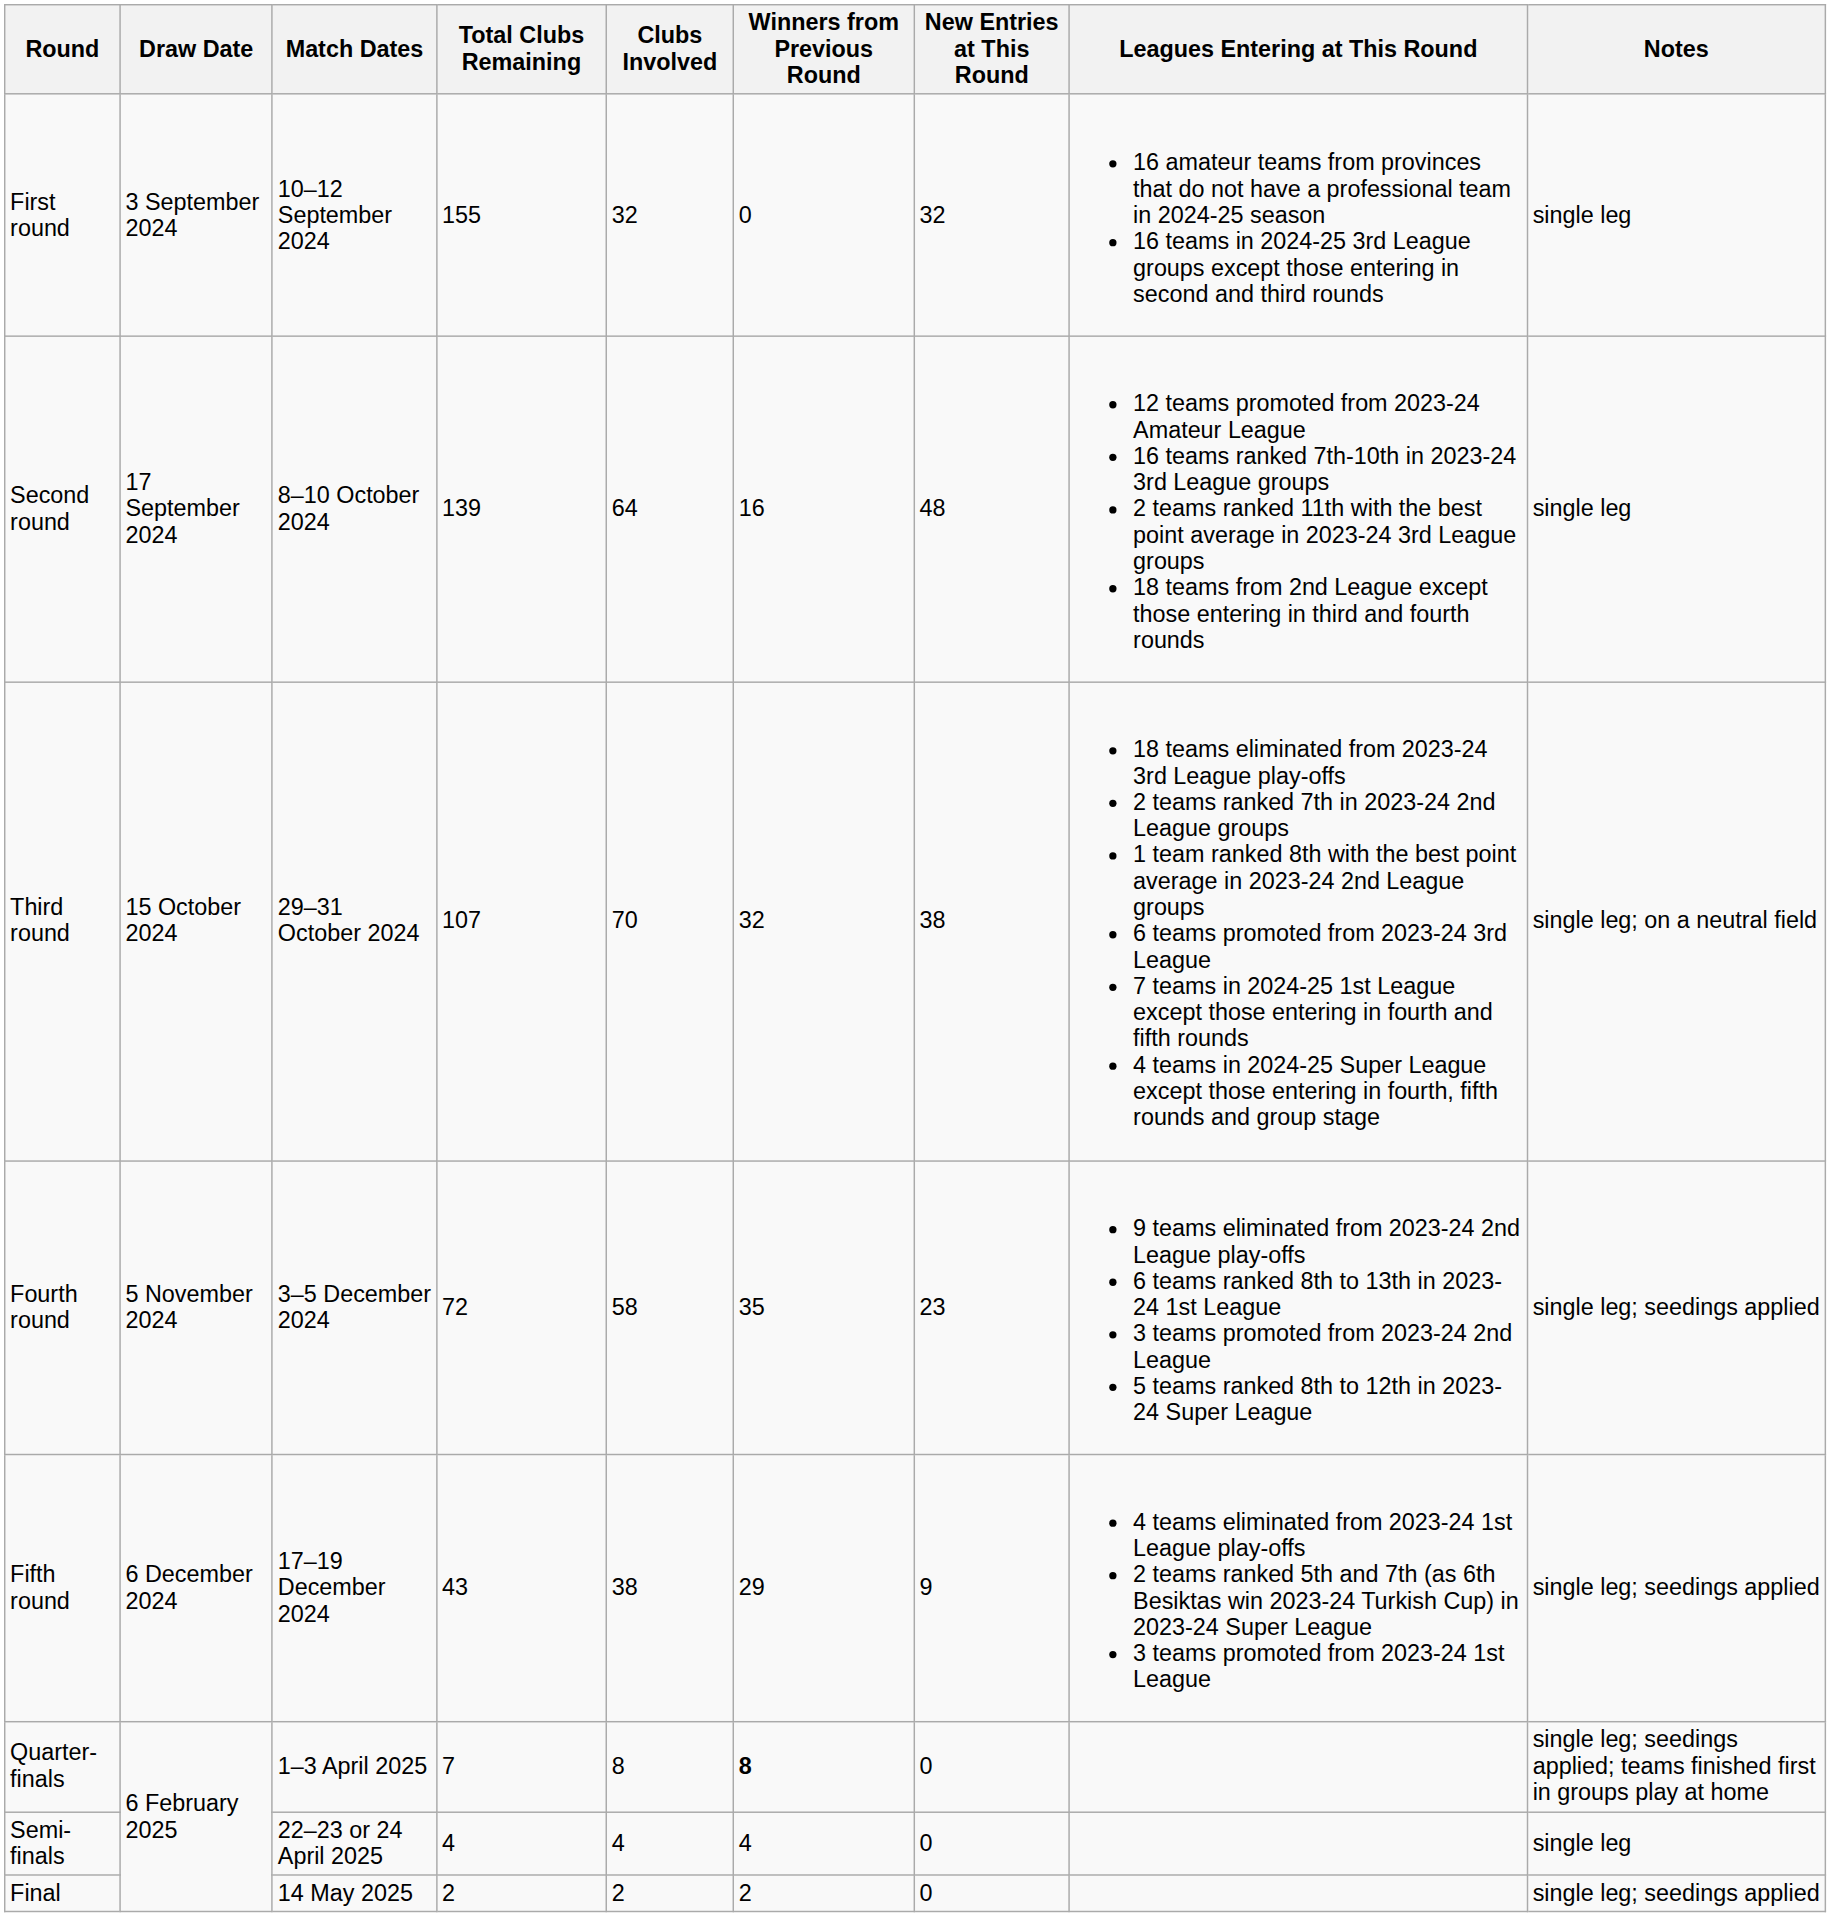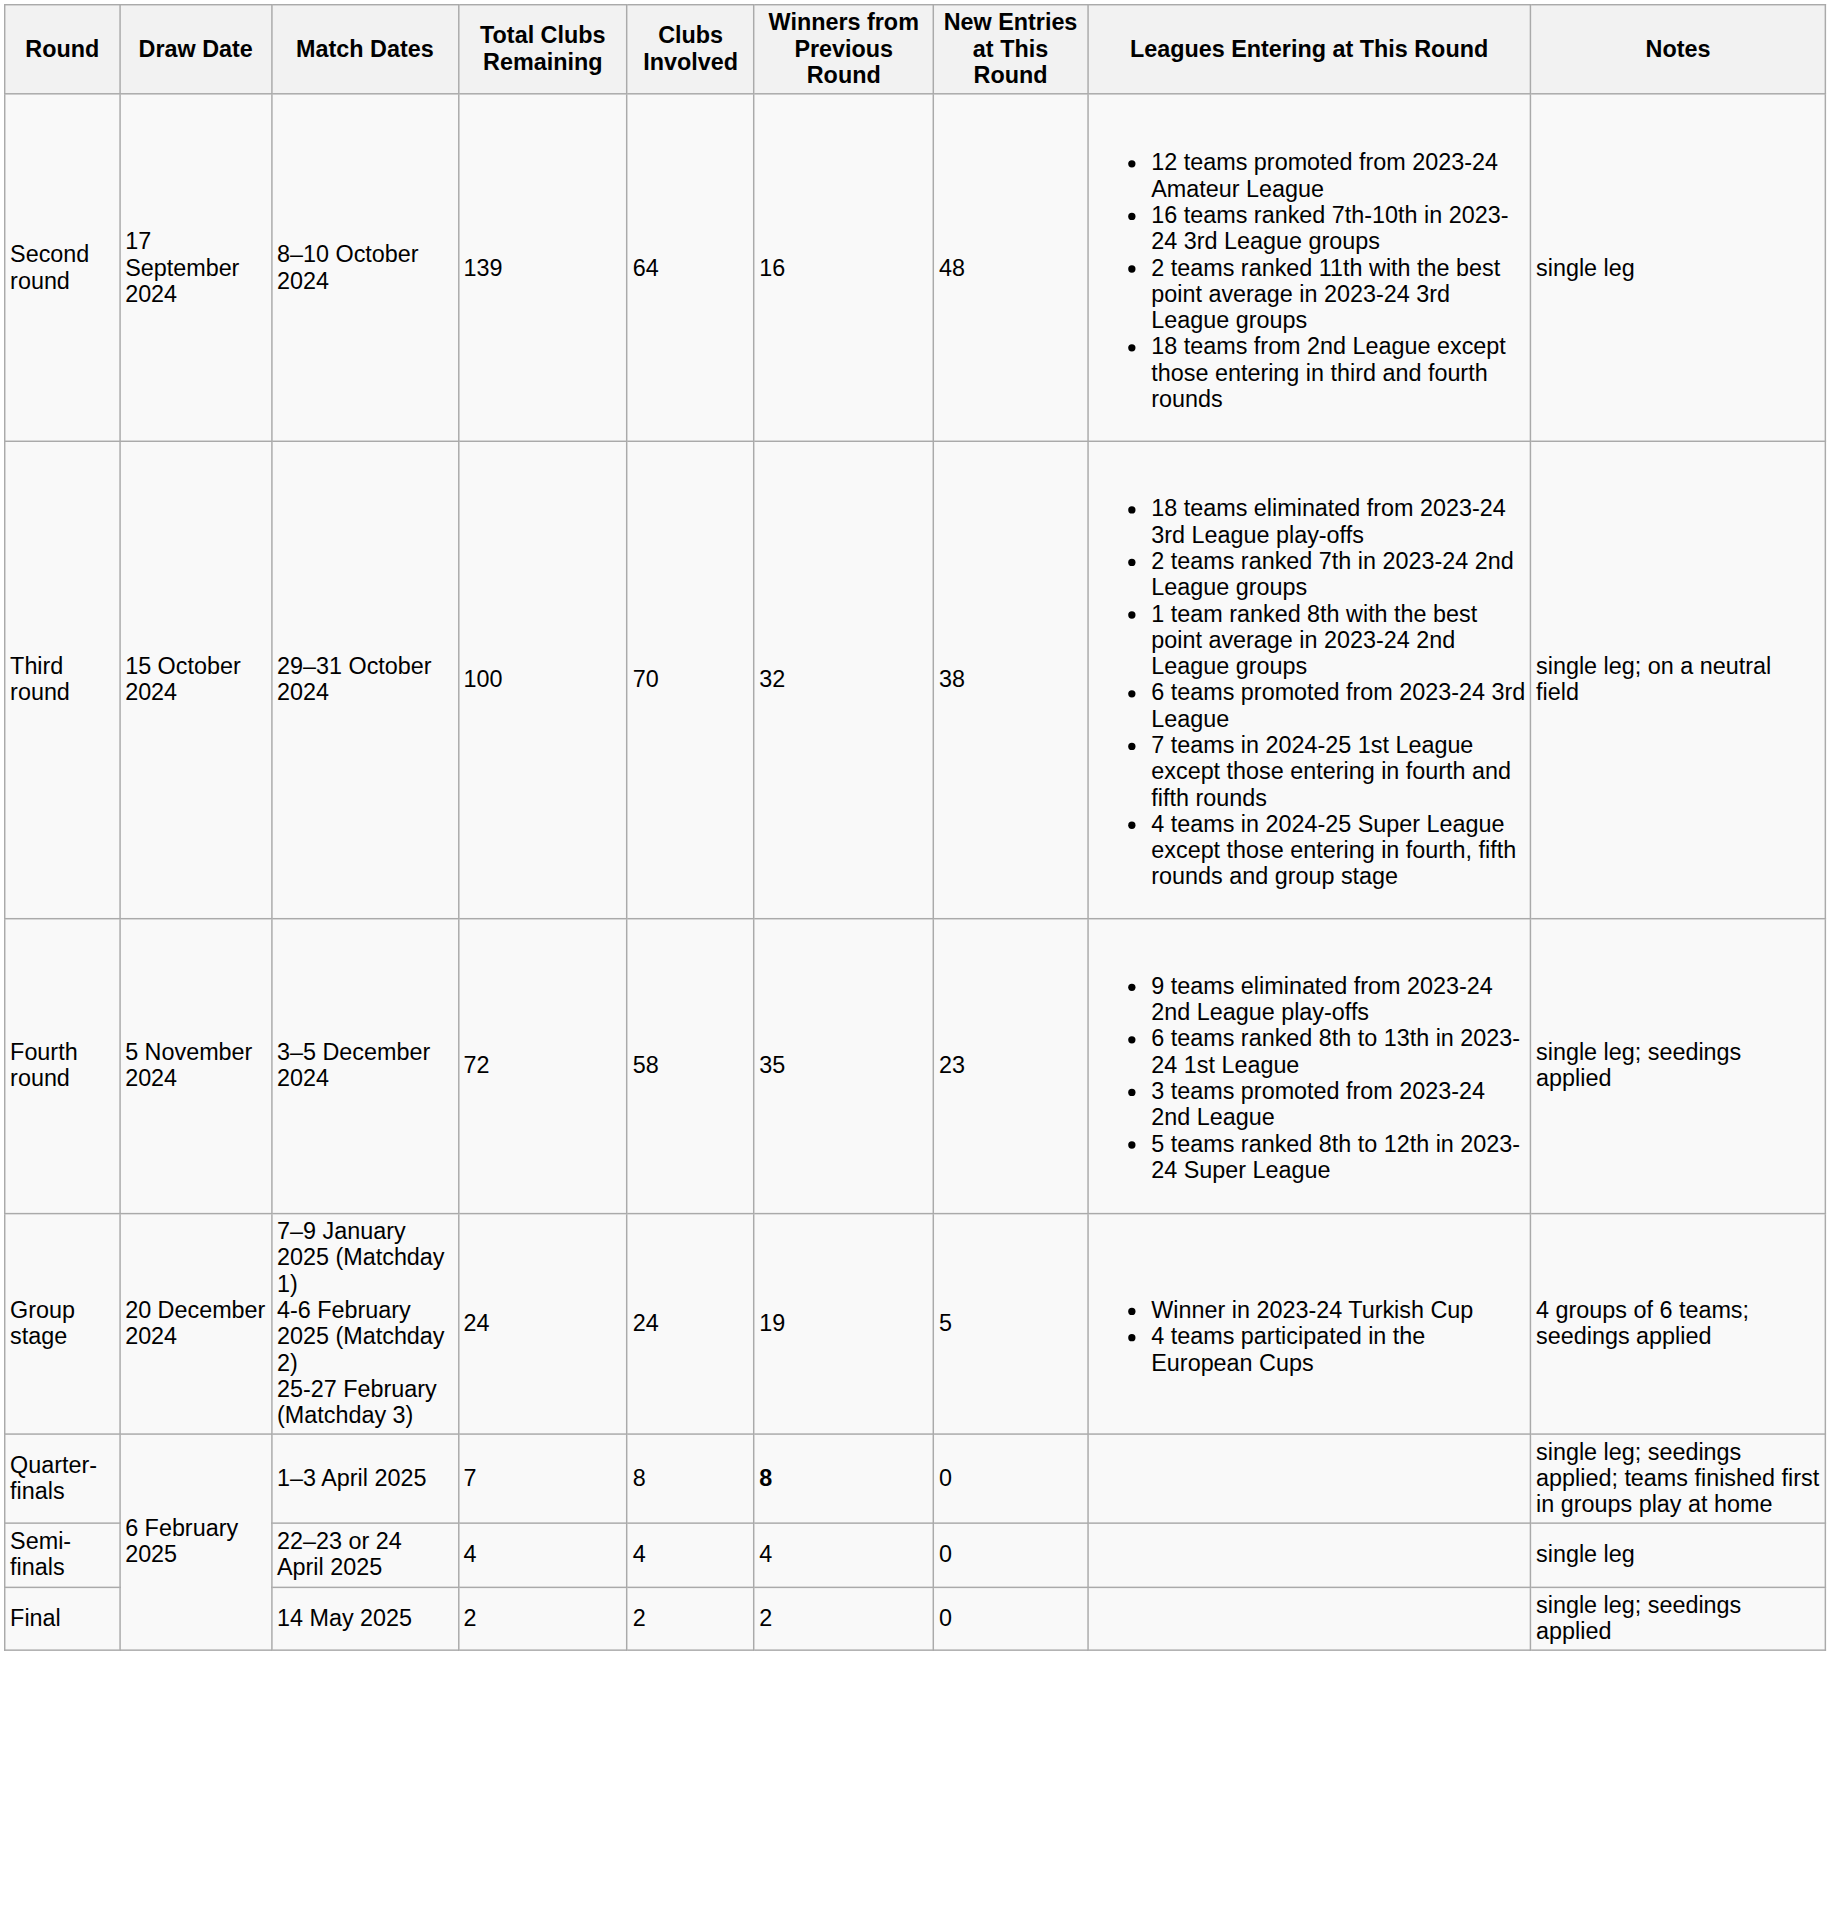- row: First round | 3 September 2024 | 10–12 September 2024 | 155 | 32 | 0 | 32 | 16 amateur teams from provinces that do not have a professional team in 2024-25 season 16 teams in 2024-25 3rd League groups except those entering in second and third rounds | single leg
Third round | Total Clubs Remaining: 107 -> 100
- row: Fifth round | 6 December 2024 | 17–19 December 2024 | 43 | 38 | 29 | 9 | 4 teams eliminated from 2023-24 1st League play-offs 2 teams ranked 5th and 7th (as 6th Besiktas win 2023-24 Turkish Cup) in 2023-24 Super League 3 teams promoted from 2023-24 1st League | single leg; seedings applied
+ row: Group stage | 20 December 2024 | 7–9 January 2025 (Matchday 1) 4-6 February 2025 (Matchday 2) 25-27 February (Matchday 3) | 24 | 24 | 19 | 5 | Winner in 2023-24 Turkish Cup 4 teams participated in the European Cups | 4 groups of 6 teams; seedings applied
